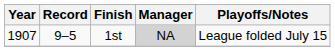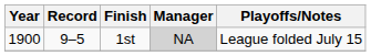1st | Year: 1907 -> 1900
